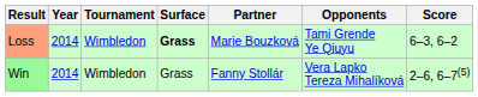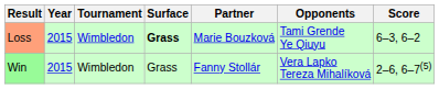Loss | Year: 2014 -> 2015
Win | Year: 2014 -> 2015
